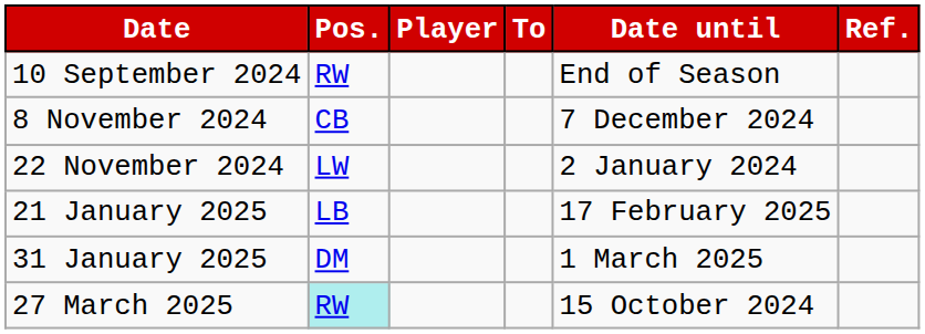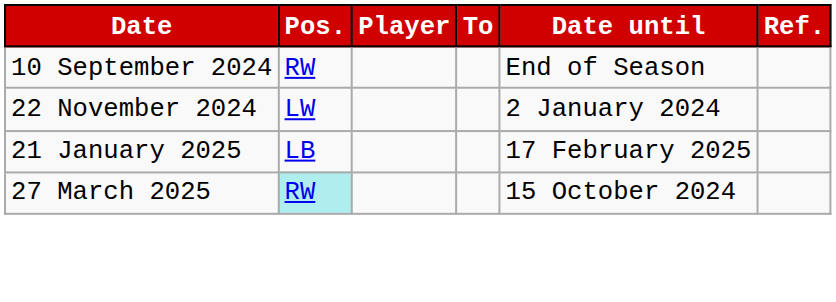- row: 8 November 2024 | CB | 7 December 2024
- row: 31 January 2025 | DM | 1 March 2025
